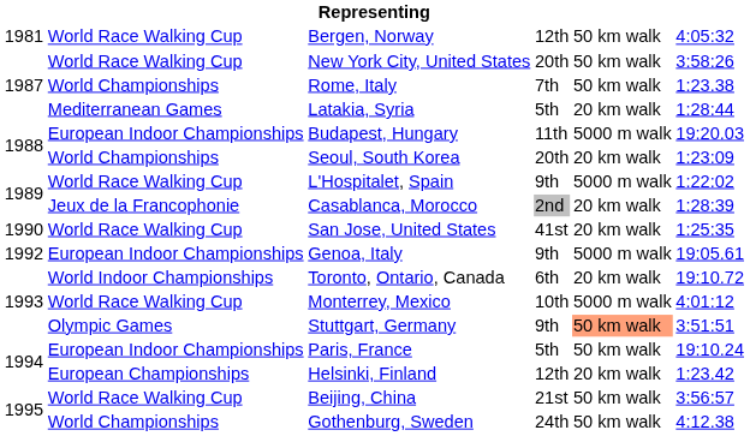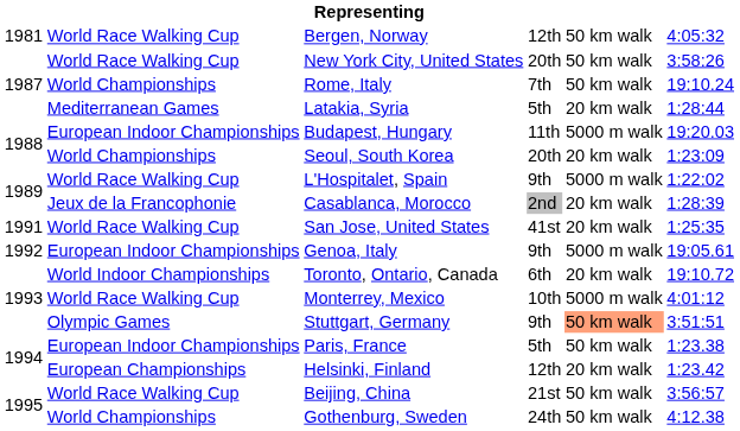Rome, Italy | column 6: 1:23.38 -> 19:10.24
San Jose, United States | column 1: 1990 -> 1991
Paris, France | column 6: 19:10.24 -> 1:23.38
